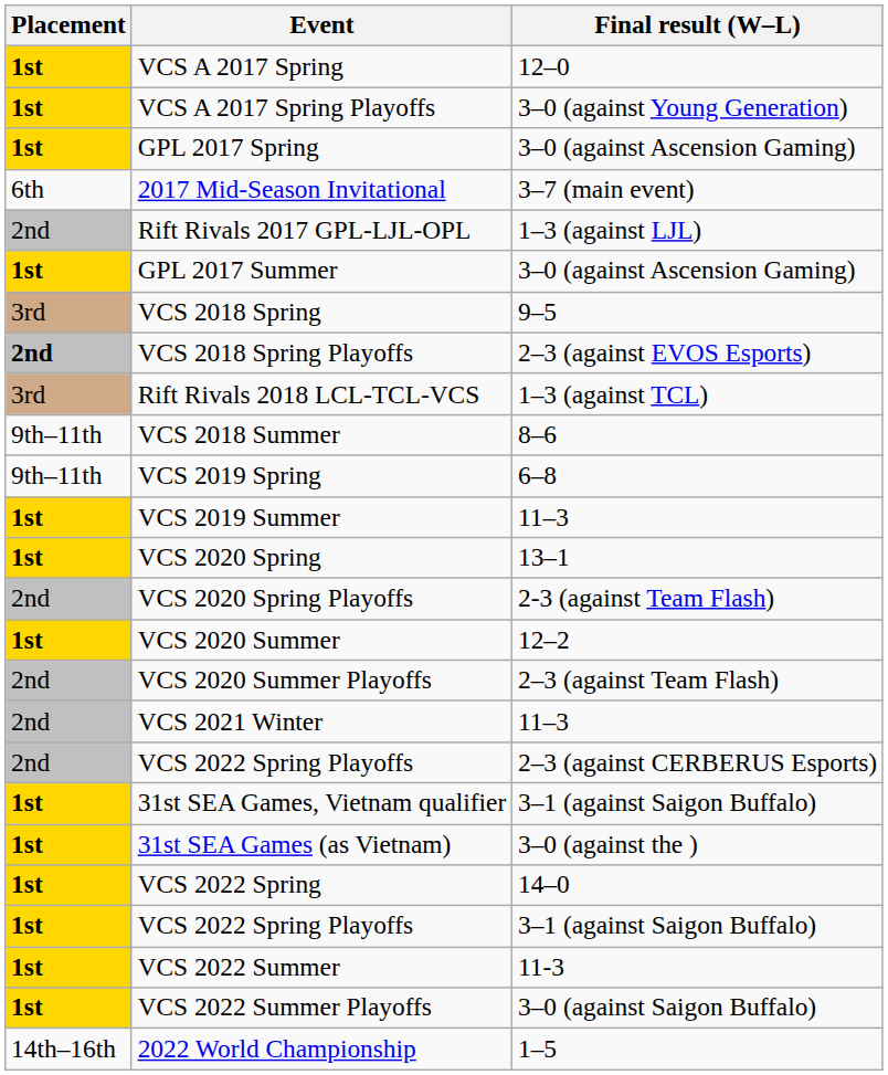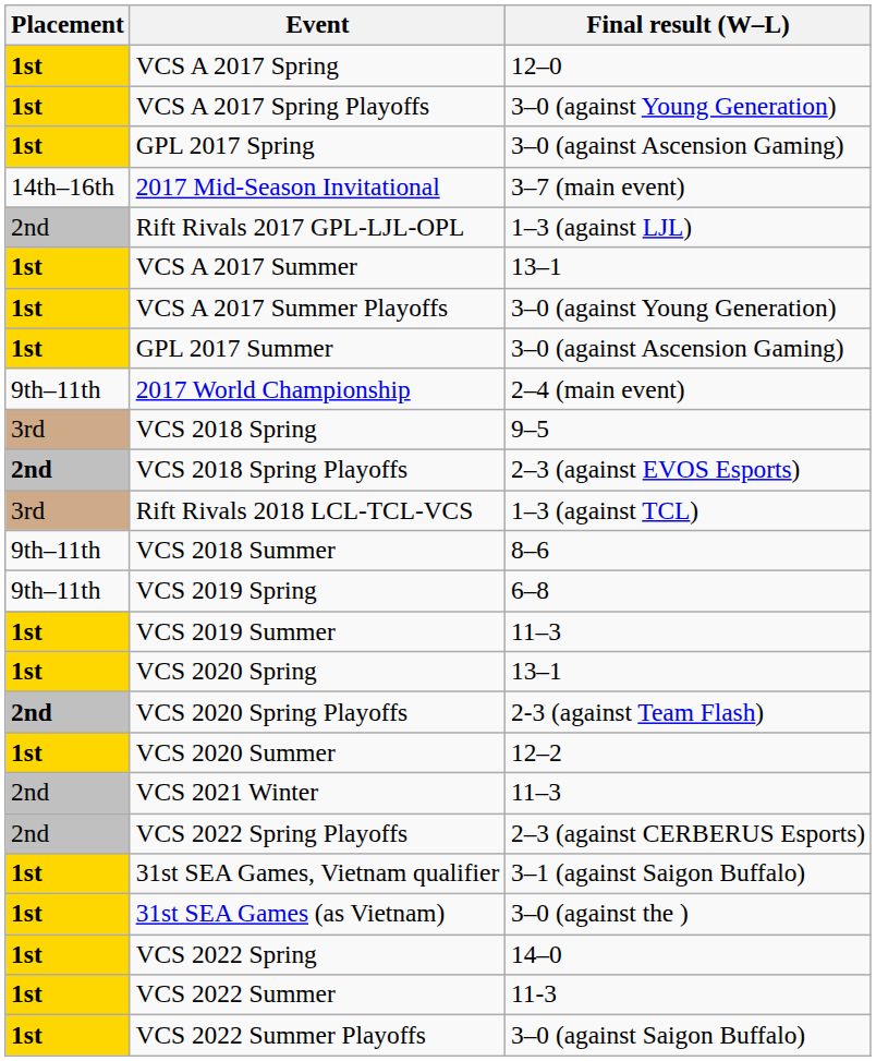2017 Mid-Season Invitational | Placement: 6th -> 14th–16th
+ row: 1st | VCS A 2017 Summer | 13–1
+ row: 1st | VCS A 2017 Summer Playoffs | 3–0 (against Young Generation)
+ row: 9th–11th | 2017 World Championship | 2–4 (main event)
VCS 2020 Spring Playoffs | Placement: normal -> bold
- row: 2nd | VCS 2020 Summer Playoffs | 2–3 (against Team Flash)
- row: 1st | VCS 2022 Spring Playoffs | 3–1 (against Saigon Buffalo)
- row: 14th–16th | 2022 World Championship | 1–5
